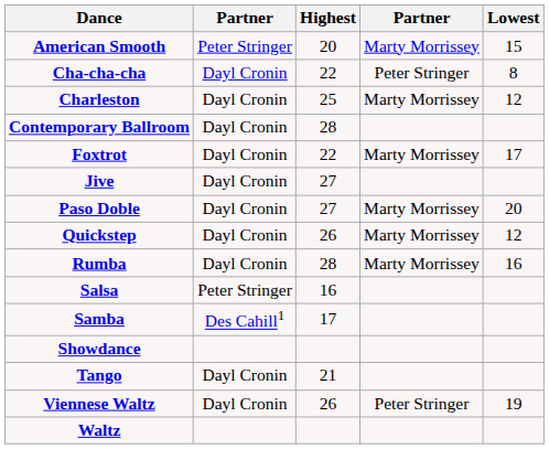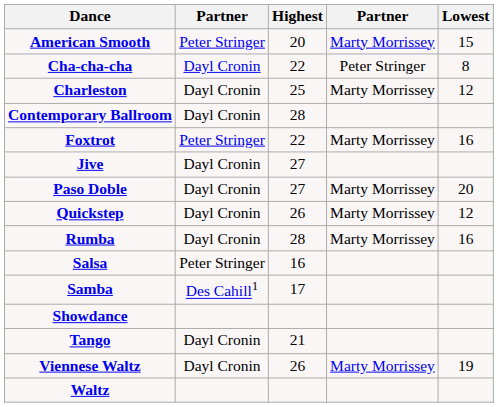Foxtrot | column 2: Dayl Cronin -> Peter Stringer
Foxtrot | Lowest: 17 -> 16
Viennese Waltz | column 4: Peter Stringer -> Marty Morrissey
